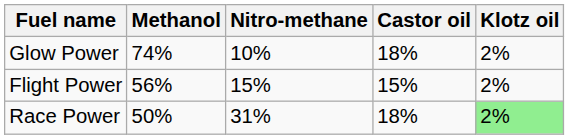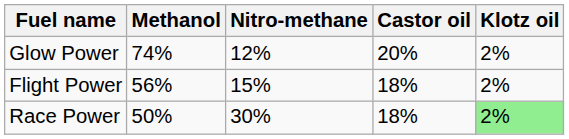Glow Power | Nitro-methane: 10% -> 12%
Glow Power | Castor oil: 18% -> 20%
Flight Power | Castor oil: 15% -> 18%
Race Power | Nitro-methane: 31% -> 30%
